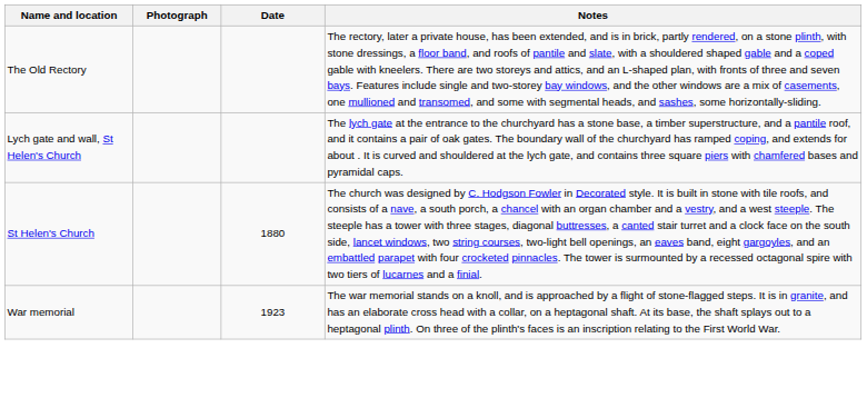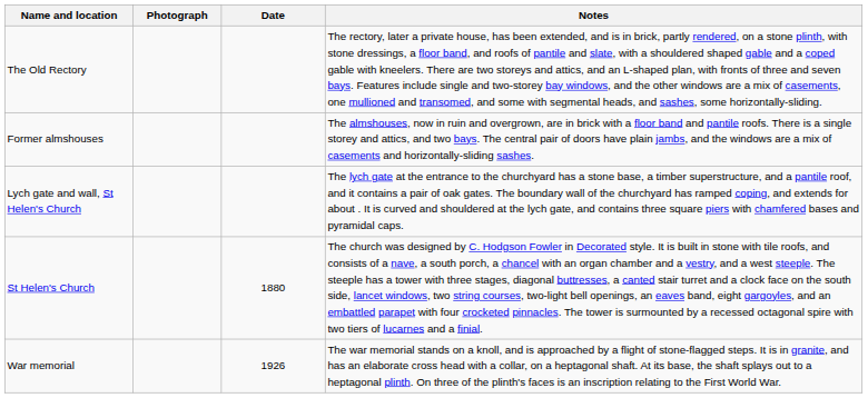+ row: Former almshouses | The almshouses, now in ruin and overgrown, are in brick with a floor band and pantile roofs. There is a single storey and attics, and two bays. The central pair of doors have plain jambs, and the windows are a mix of casements and horizontally-sliding sashes.
War memorial | Date: 1923 -> 1926
